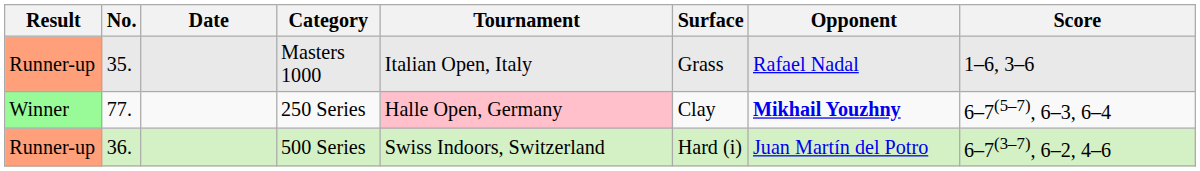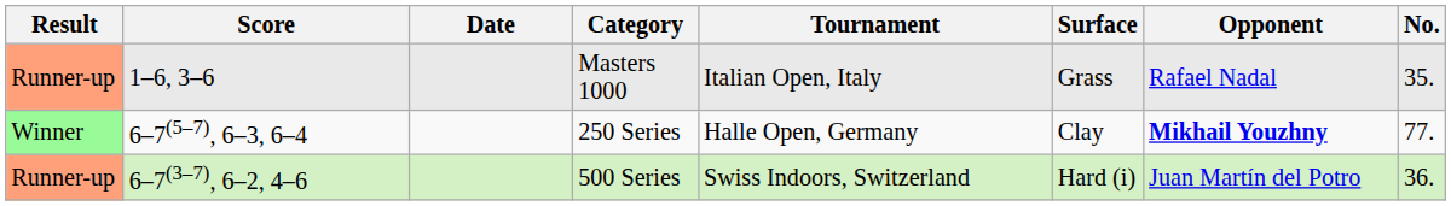columns swapped: No. <-> Score
250 Series | Tournament: pink background -> no background
